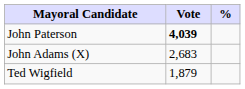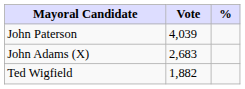John Paterson | Vote: bold -> normal
Ted Wigfield | Vote: 1,879 -> 1,882
